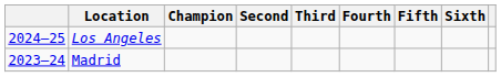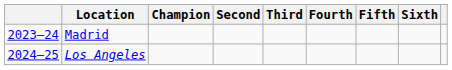rows swapped: Madrid <-> Los Angeles
